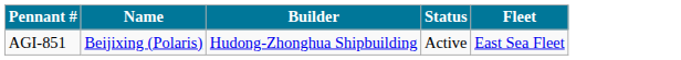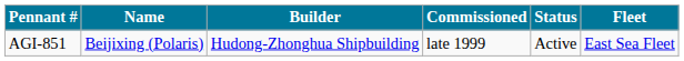+ column: Commissioned | late 1999
